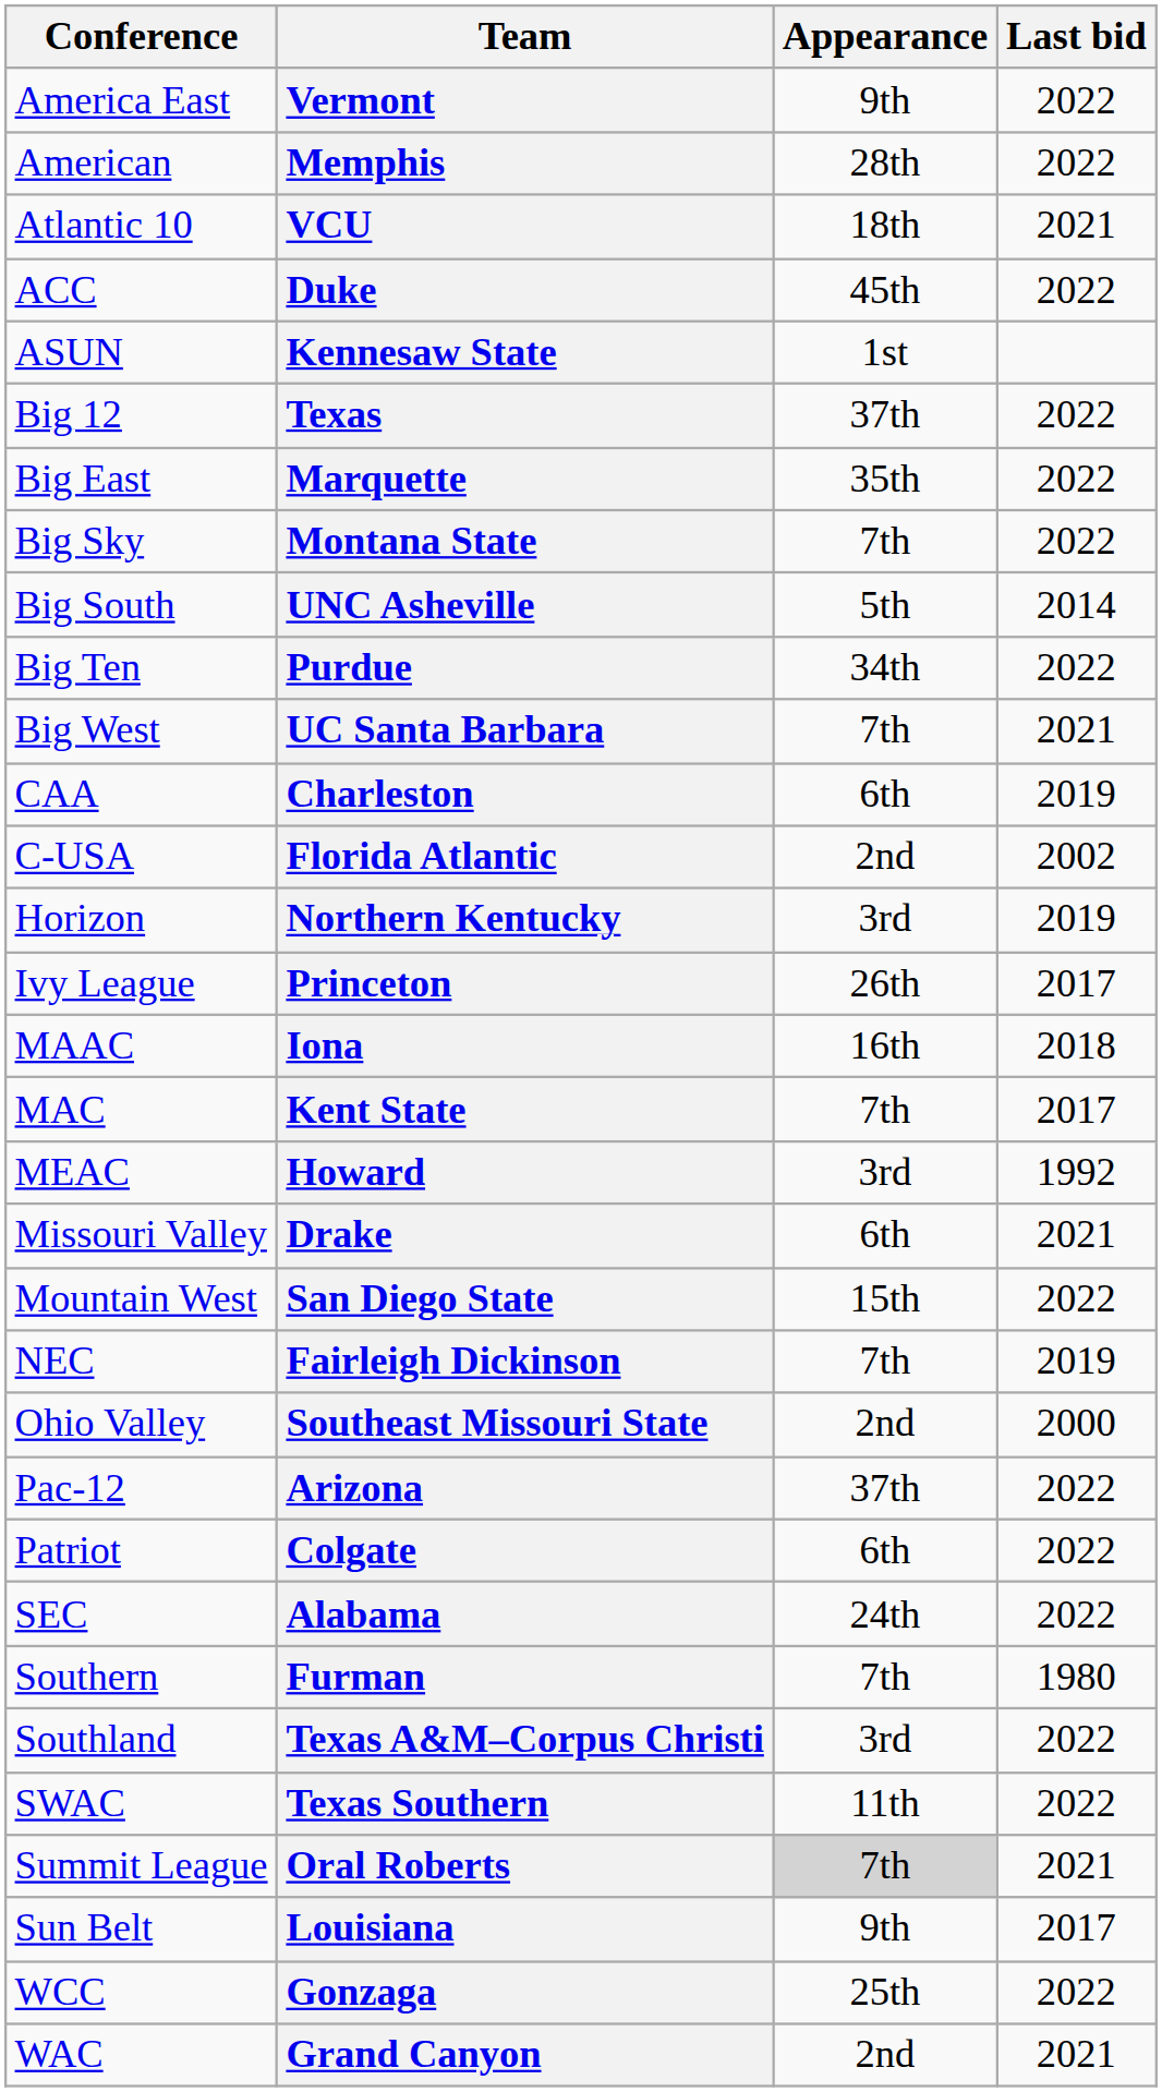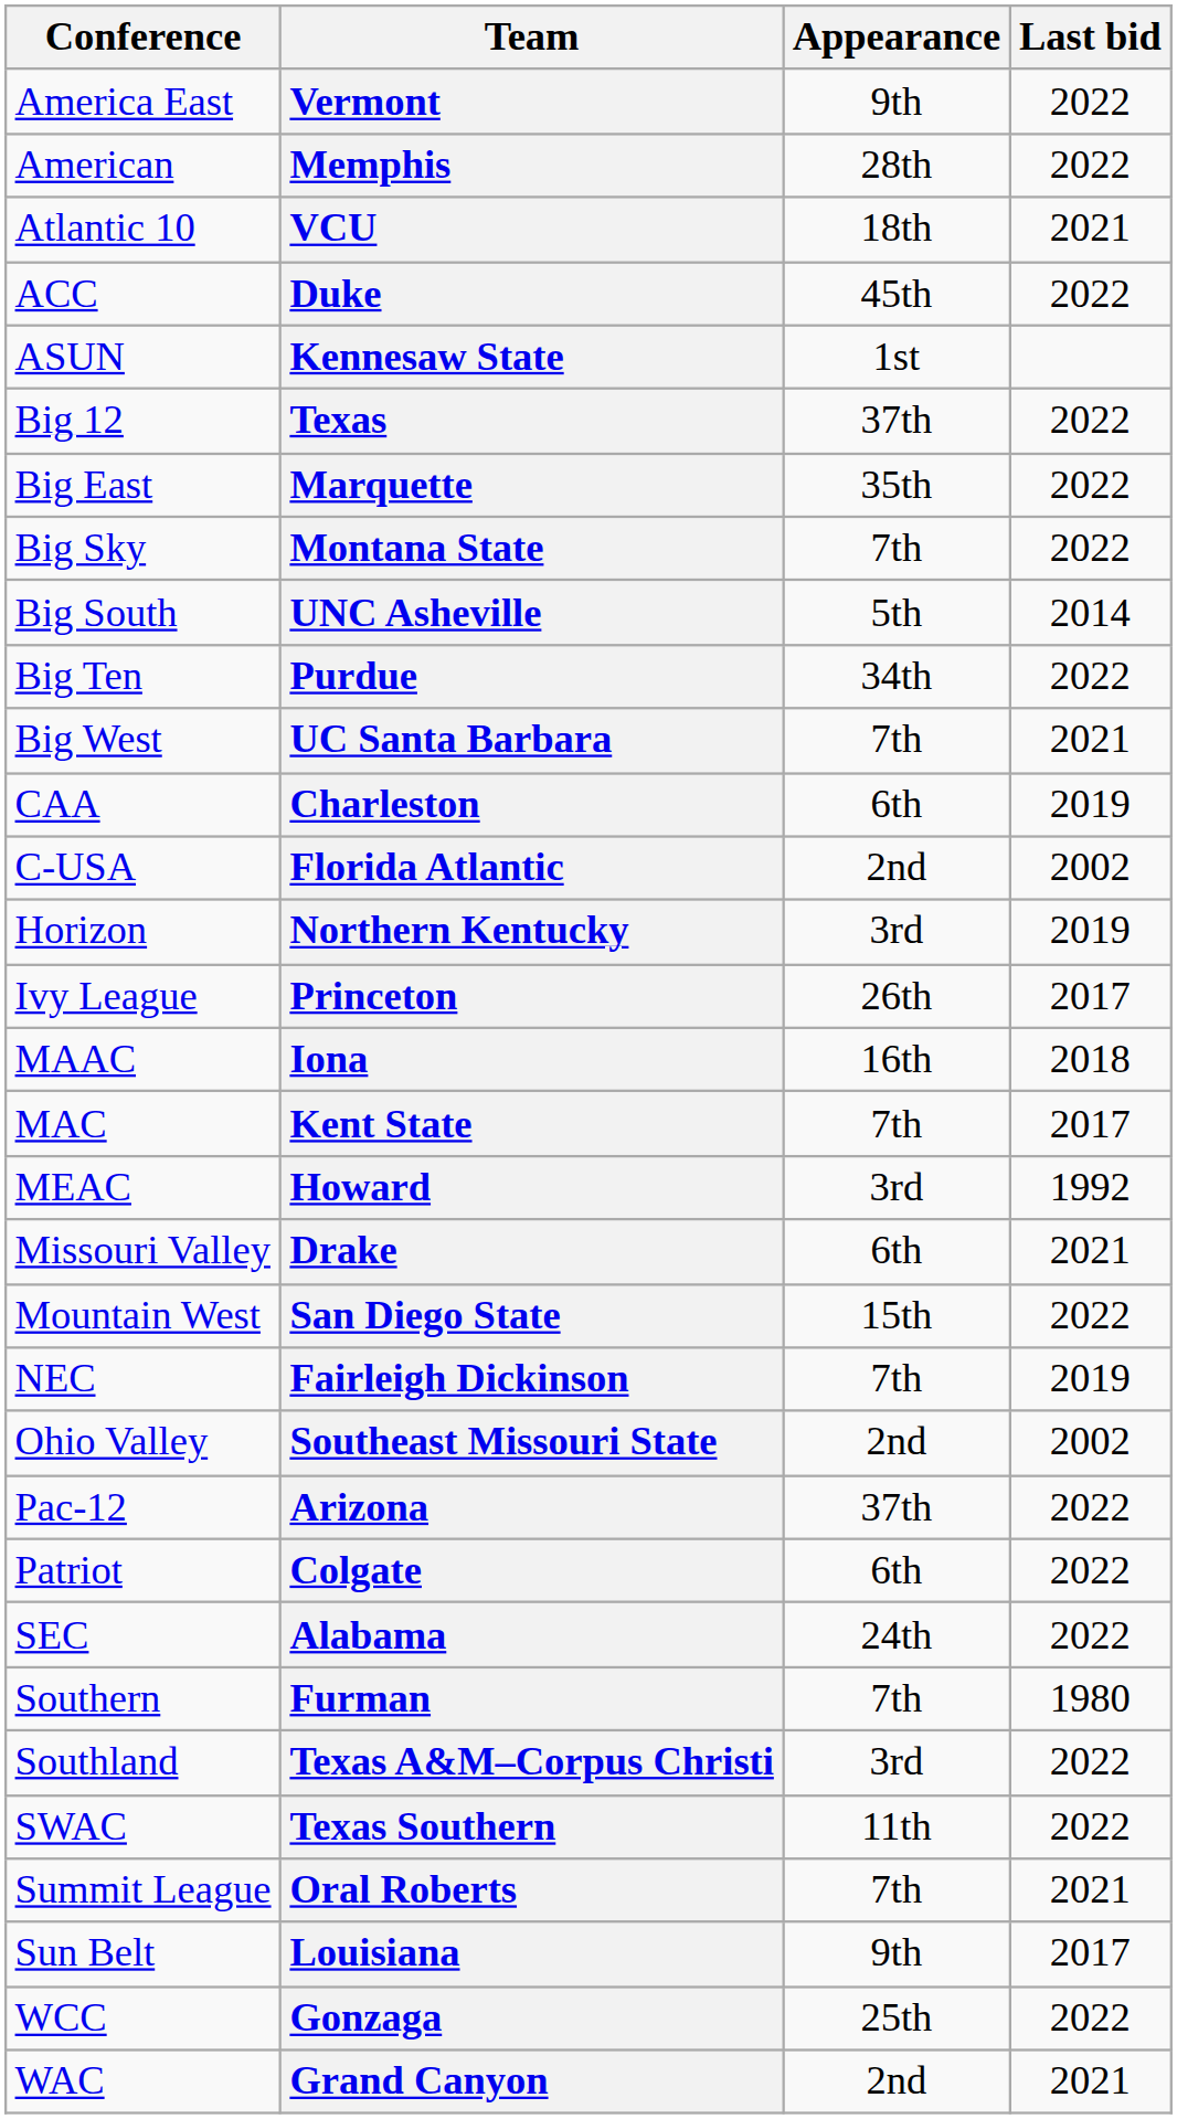Southeast Missouri State | Last bid: 2000 -> 2002
Oral Roberts | Appearance: lightgrey background -> no background
